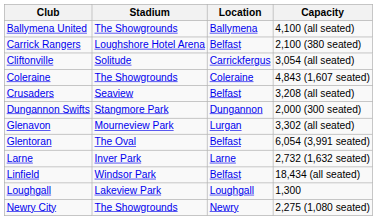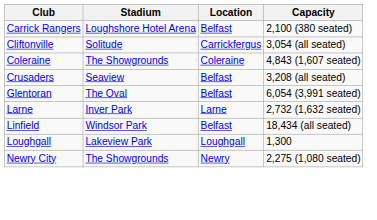- row: Ballymena United | The Showgrounds | Ballymena | 4,100 (all seated)
- row: Dungannon Swifts | Stangmore Park | Dungannon | 2,000 (300 seated)
- row: Glenavon | Mourneview Park | Lurgan | 3,302 (all seated)
